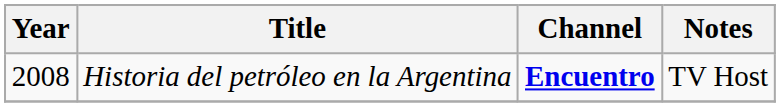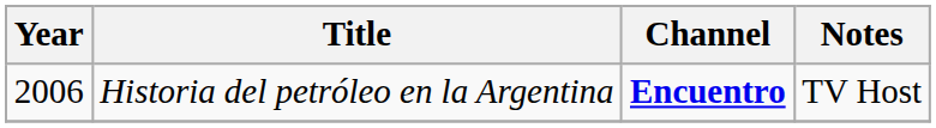Historia del petróleo en la Argentina | Year: 2008 -> 2006
